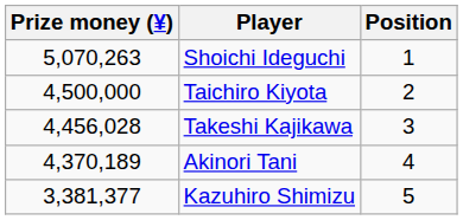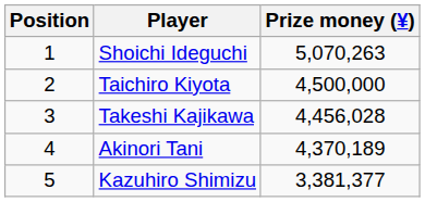columns swapped: Position <-> Prize money (¥)
